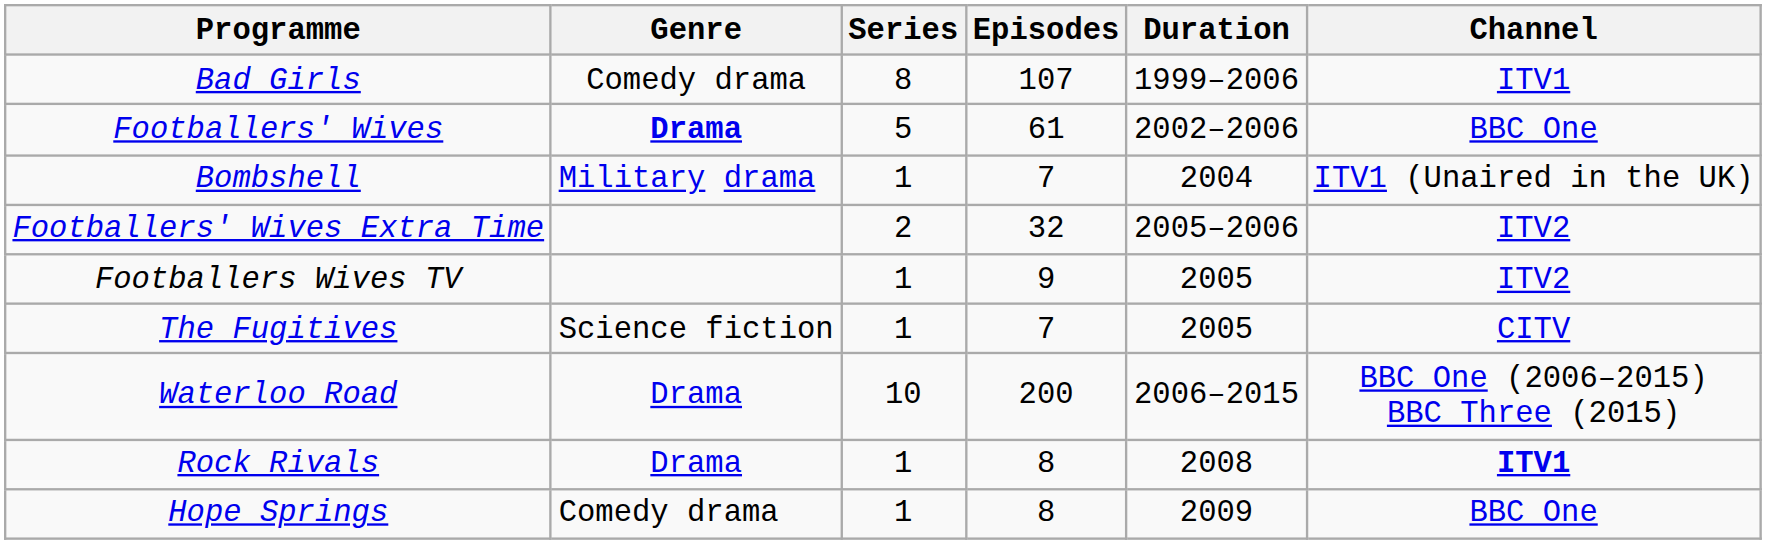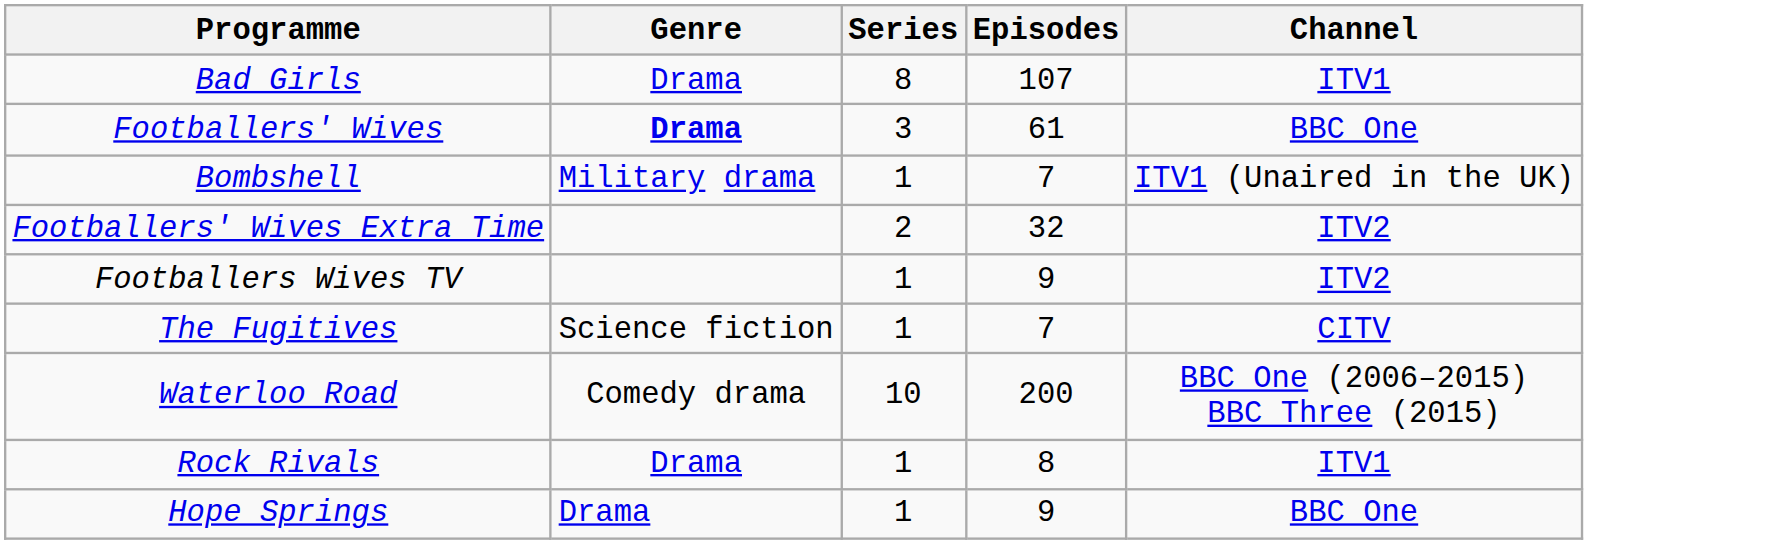- column: Duration | 1999–2006 | 2002–2006 | 2004 | 2005–2006 | 2005 | 2005 | 2006–2015 | 2008 | 2009
Bad Girls | Genre: Comedy drama -> Drama
Footballers' Wives | Series: 5 -> 3
Waterloo Road | Genre: Drama -> Comedy drama
Rock Rivals | Channel: bold -> normal
Hope Springs | Genre: Comedy drama -> Drama
Hope Springs | Episodes: 8 -> 9
